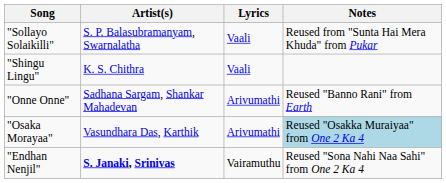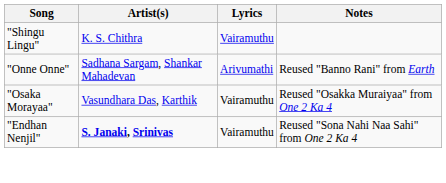- row: "Sollayo Solaikilli" | S. P. Balasubramanyam, Swarnalatha | Vaali | Reused from "Sunta Hai Mera Khuda" from Pukar
"Shingu Lingu" | Lyrics: Vaali -> Vairamuthu
"Osaka Morayaa" | Lyrics: Arivumathi -> Vairamuthu
"Osaka Morayaa" | Notes: lightblue background -> no background
